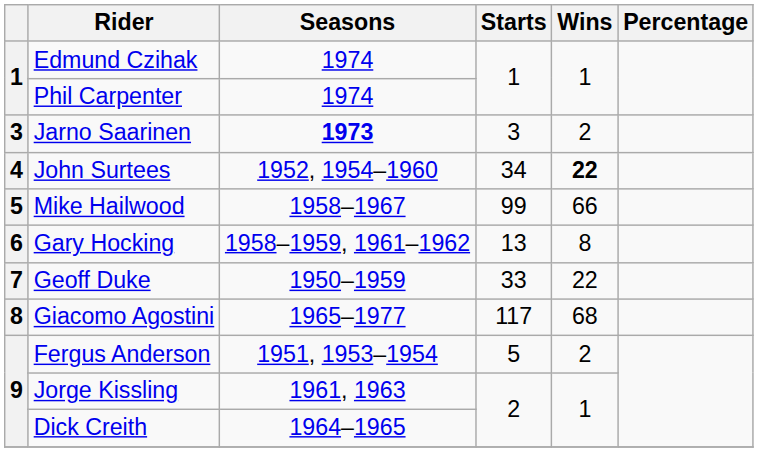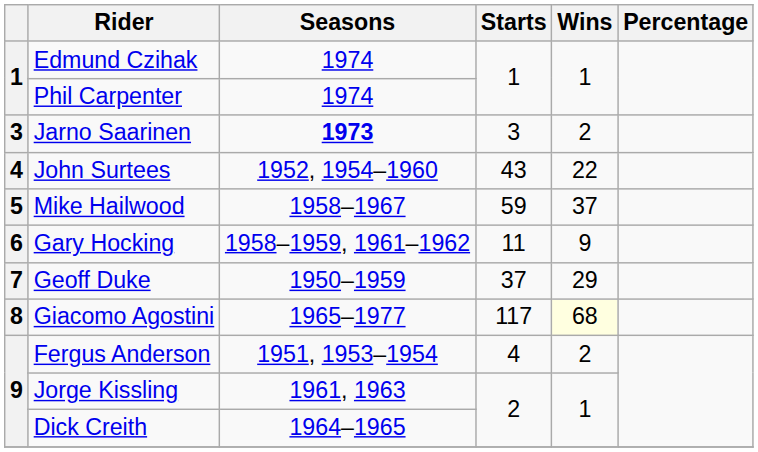John Surtees | Starts: 34 -> 43
John Surtees | Wins: bold -> normal
Mike Hailwood | Starts: 99 -> 59
Mike Hailwood | Wins: 66 -> 37
Gary Hocking | Starts: 13 -> 11
Gary Hocking | Wins: 8 -> 9
Geoff Duke | Starts: 33 -> 37
Geoff Duke | Wins: 22 -> 29
Giacomo Agostini | Wins: no background -> lightyellow background
Fergus Anderson | Starts: 5 -> 4
